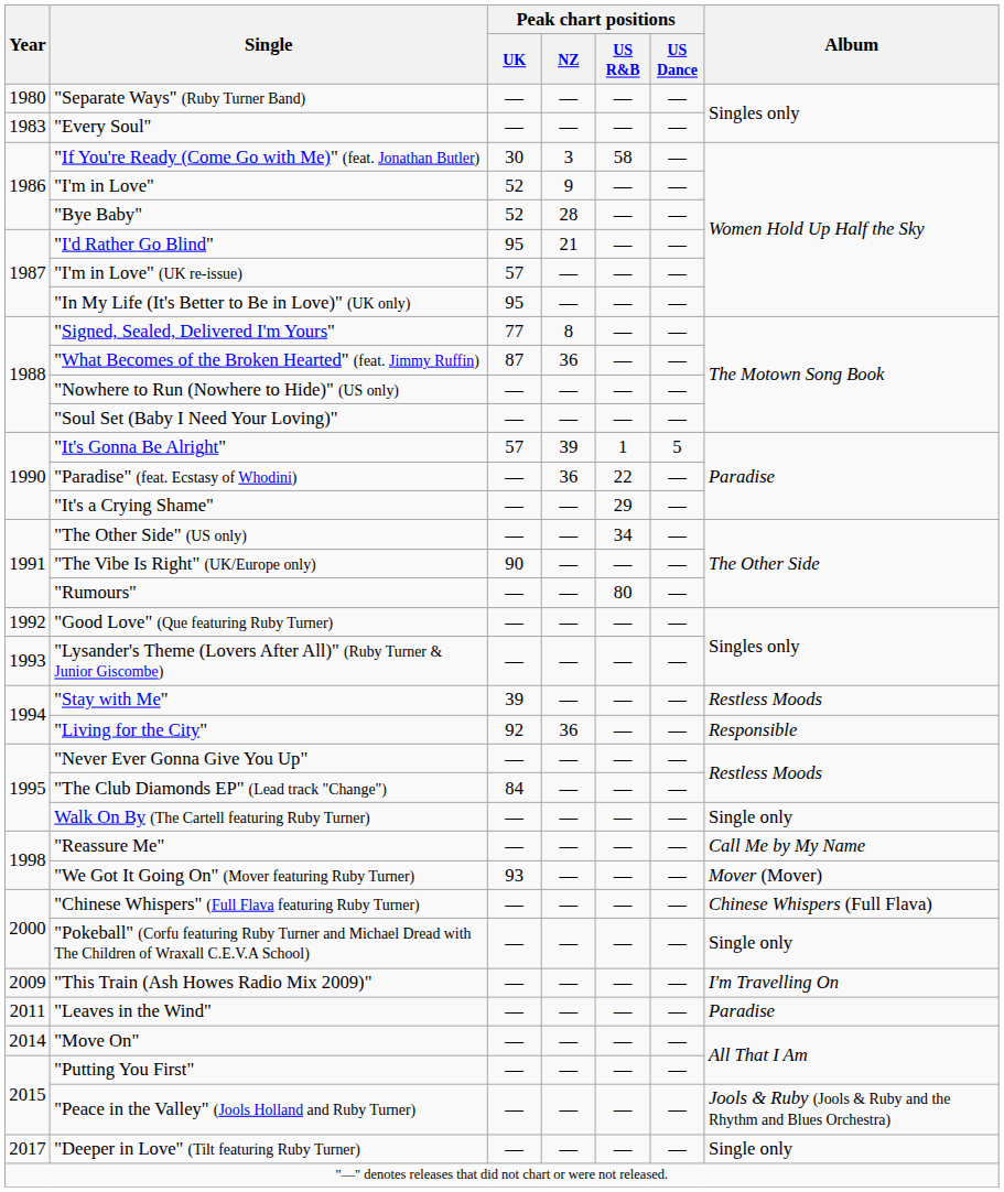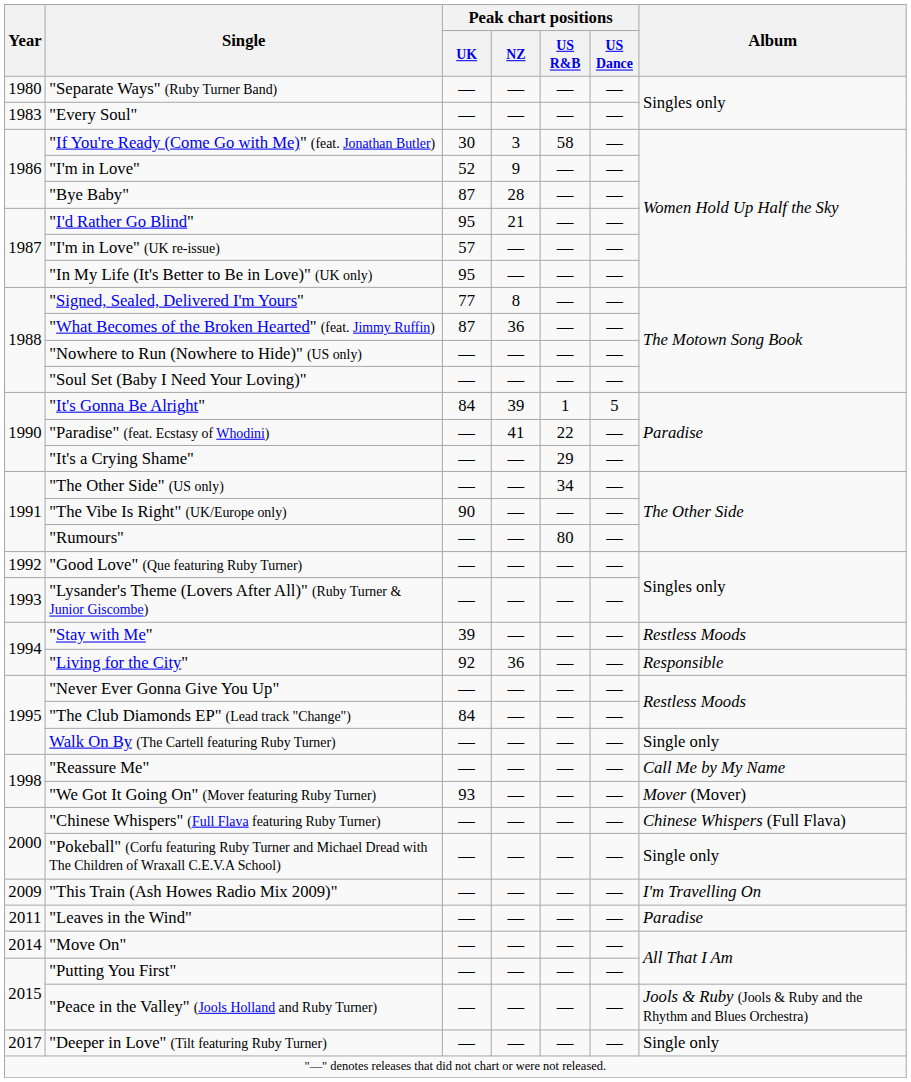"Bye Baby" | Peak chart positions / UK: 52 -> 87
"It's Gonna Be Alright" | Peak chart positions / UK: 57 -> 84
"Paradise" (feat. Ecstasy of Whodini) | Peak chart positions / NZ: 36 -> 41
